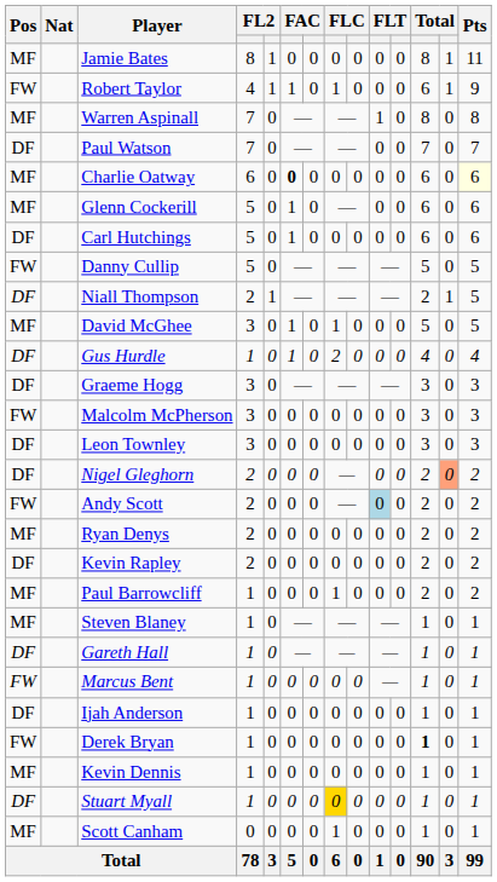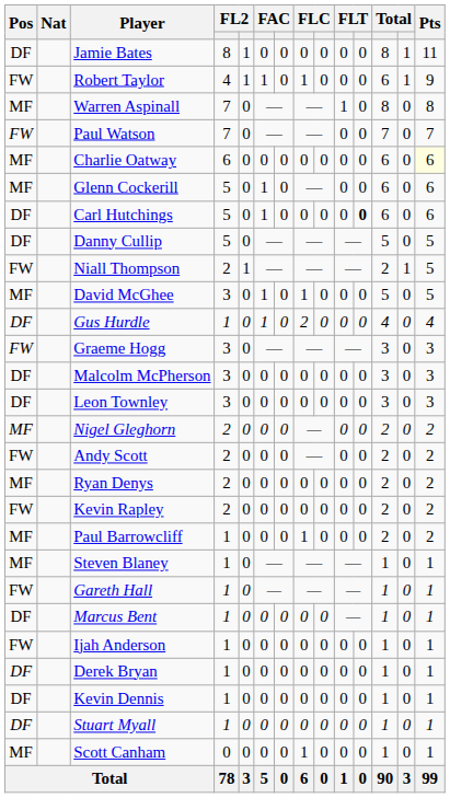Jamie Bates | Pos: MF -> DF
Paul Watson | Pos: DF -> FW
Charlie Oatway | column 6: bold -> normal
Carl Hutchings | column 11: normal -> bold
Danny Cullip | Pos: FW -> DF
Niall Thompson | Pos: DF -> FW
Graeme Hogg | Pos: DF -> FW
Malcolm McPherson | Pos: FW -> DF
Nigel Gleghorn | Pos: DF -> MF
Nigel Gleghorn | column 13: lightsalmon background -> no background
Andy Scott | column 10: lightblue background -> no background
Kevin Rapley | Pos: DF -> FW
Gareth Hall | Pos: DF -> FW
Marcus Bent | Pos: FW -> DF
Ijah Anderson | Pos: DF -> FW
Derek Bryan | Pos: FW -> DF
Derek Bryan | column 12: bold -> normal
Kevin Dennis | Pos: MF -> DF
Stuart Myall | column 8: gold background -> no background
